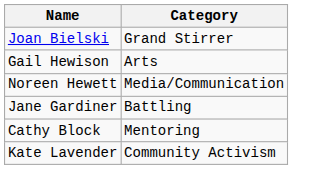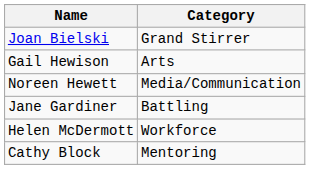+ row: Helen McDermott | Workforce
- row: Kate Lavender | Community Activism
